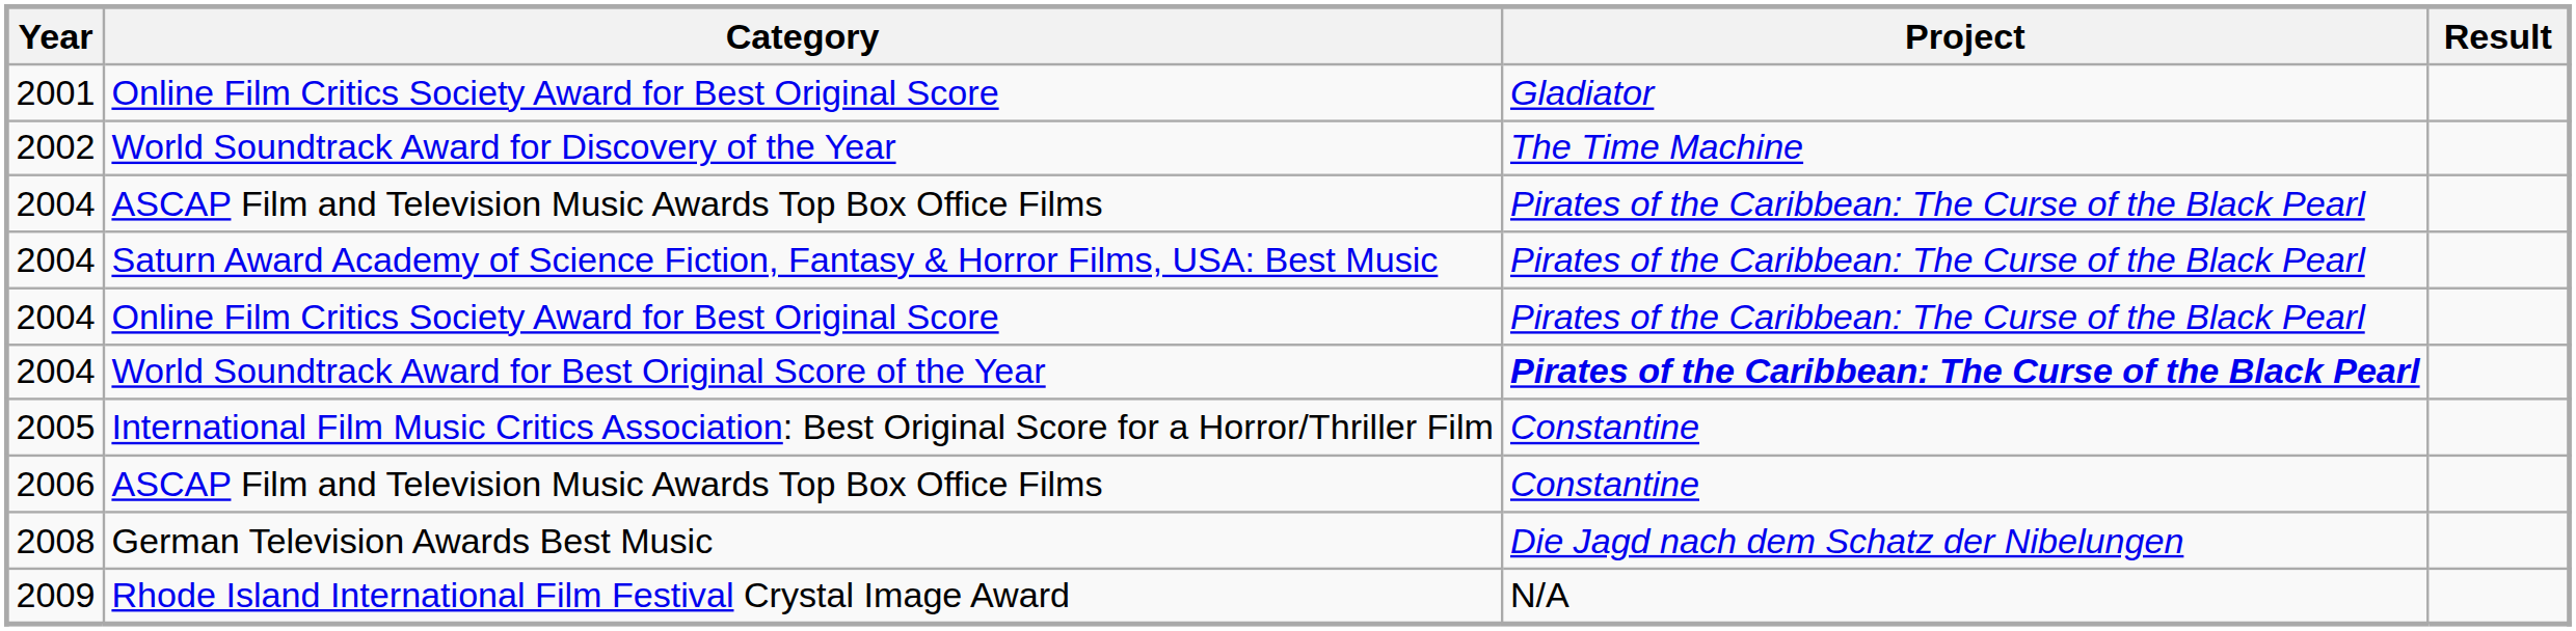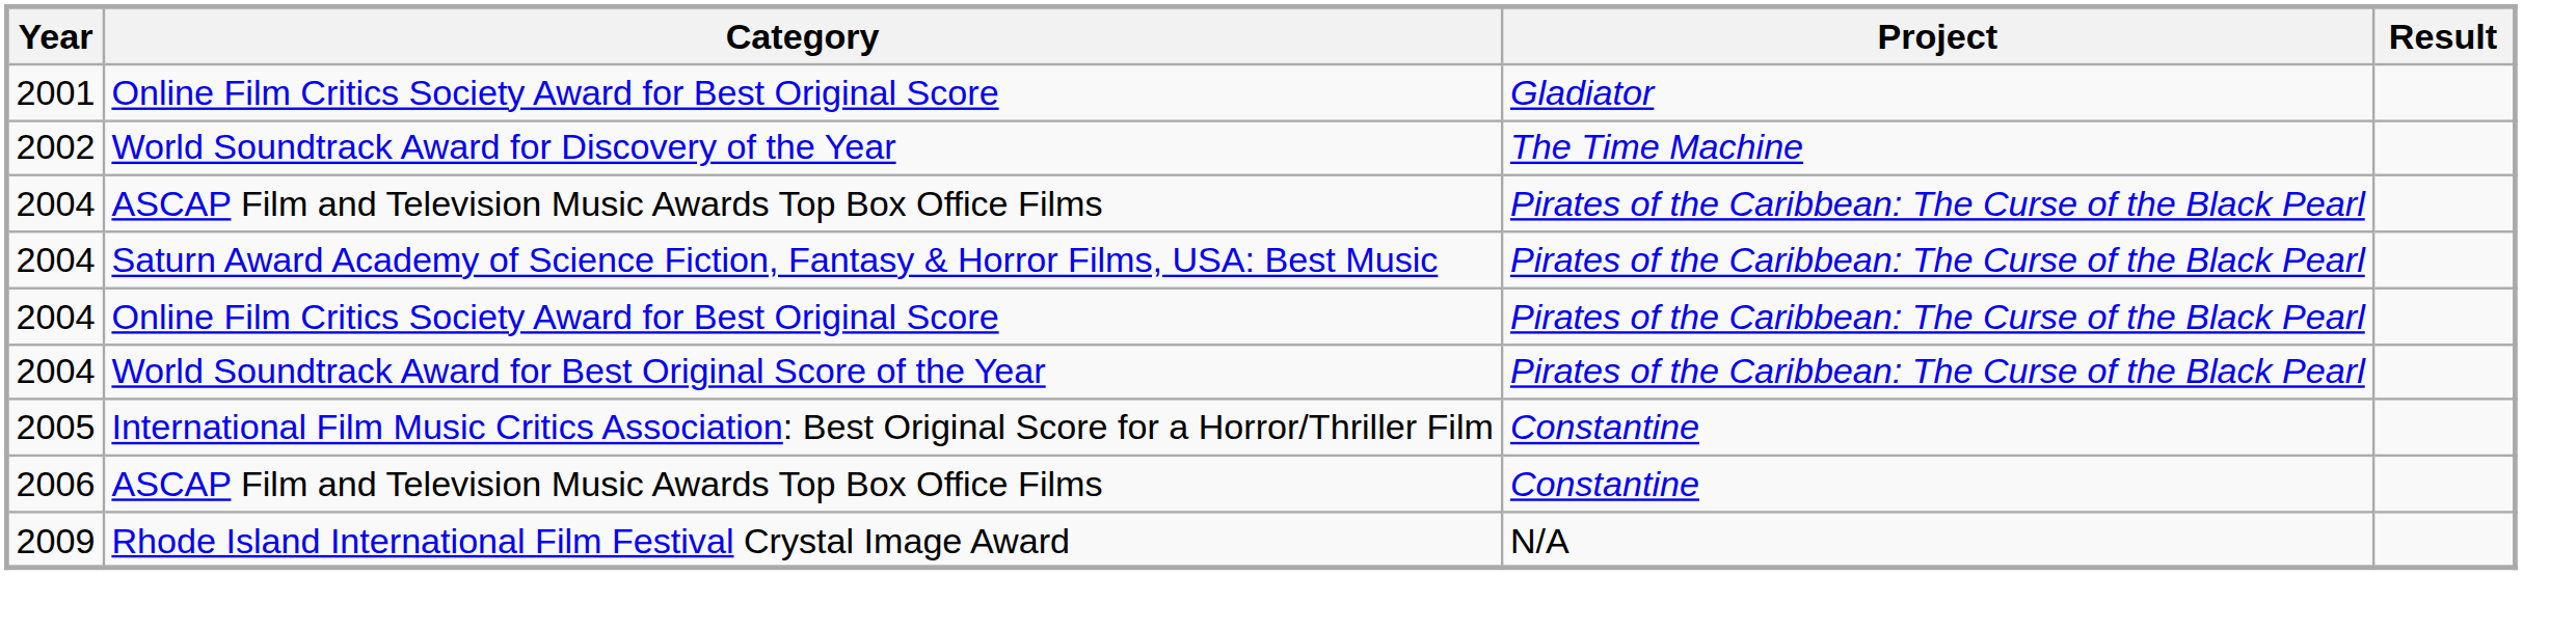World Soundtrack Award for Best Original Score of the Year | Project: bold -> normal
- row: 2008 | German Television Awards Best Music | Die Jagd nach dem Schatz der Nibelungen
